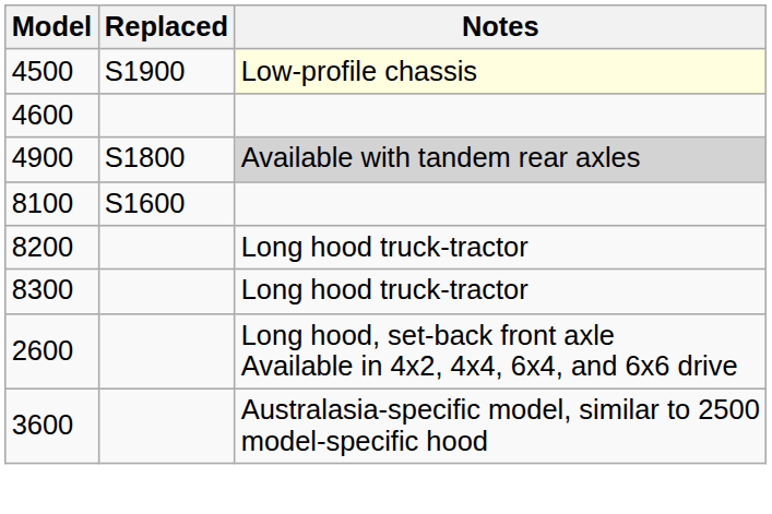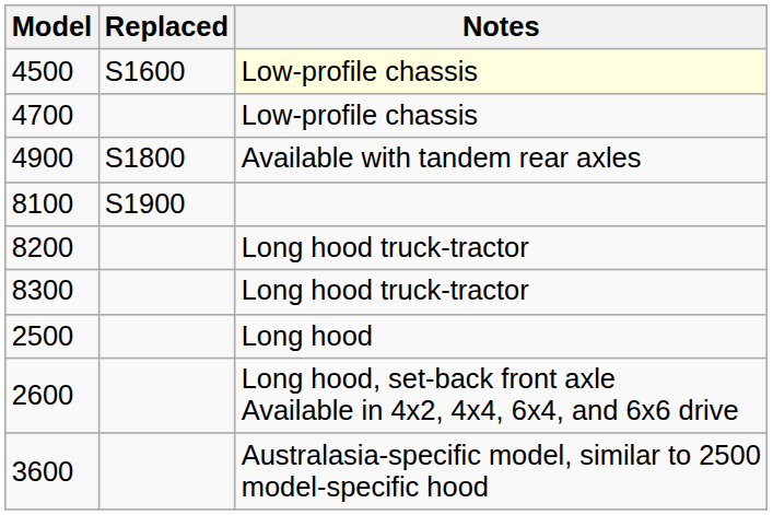4500 | Replaced: S1900 -> S1600
- row: 4600
+ row: 4700 | Low-profile chassis
4900 | Notes: lightgrey background -> no background
8100 | Replaced: S1600 -> S1900
+ row: 2500 | Long hood
